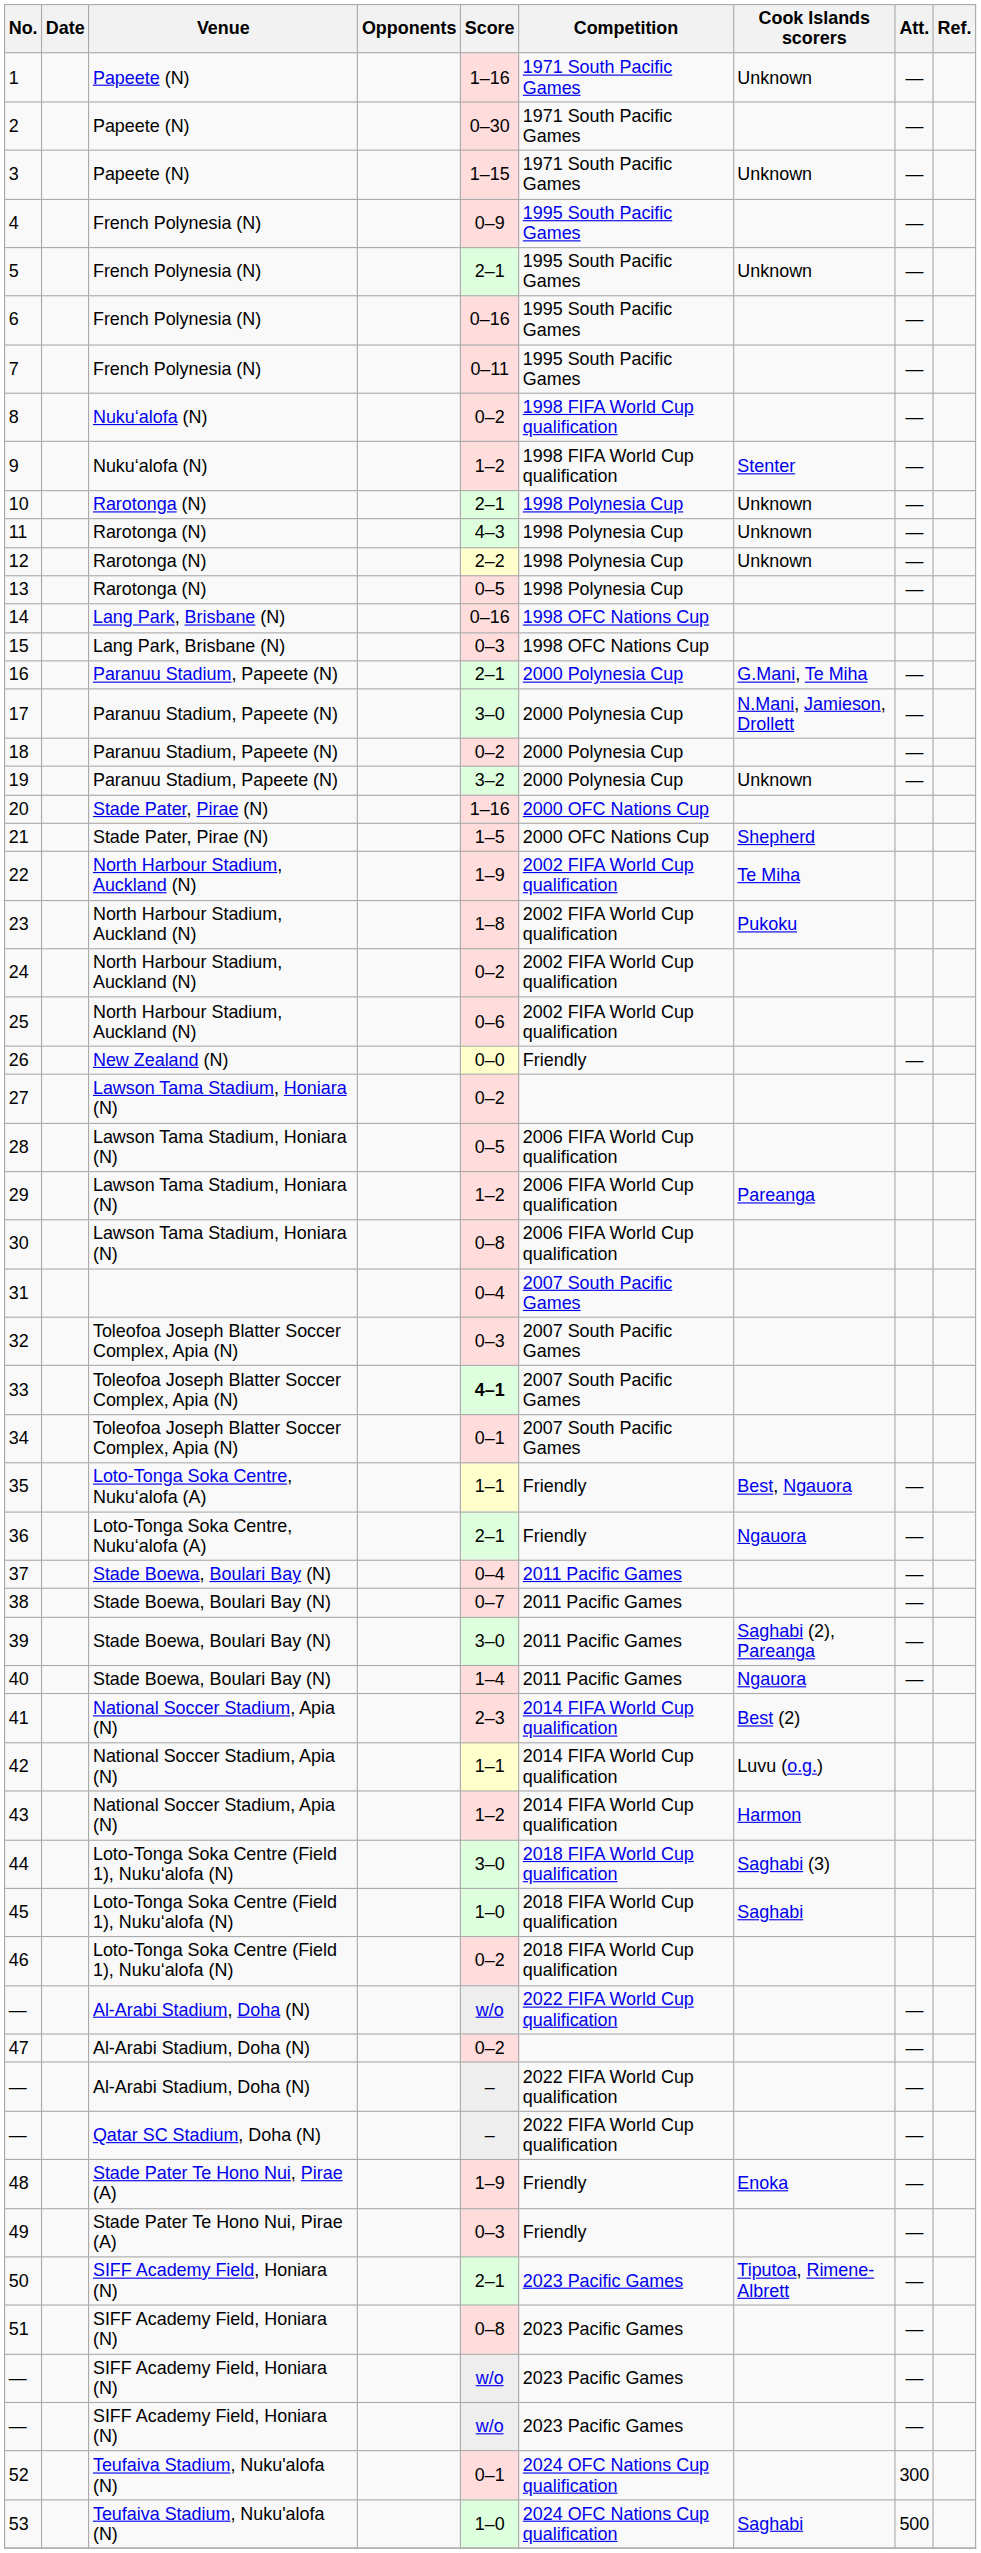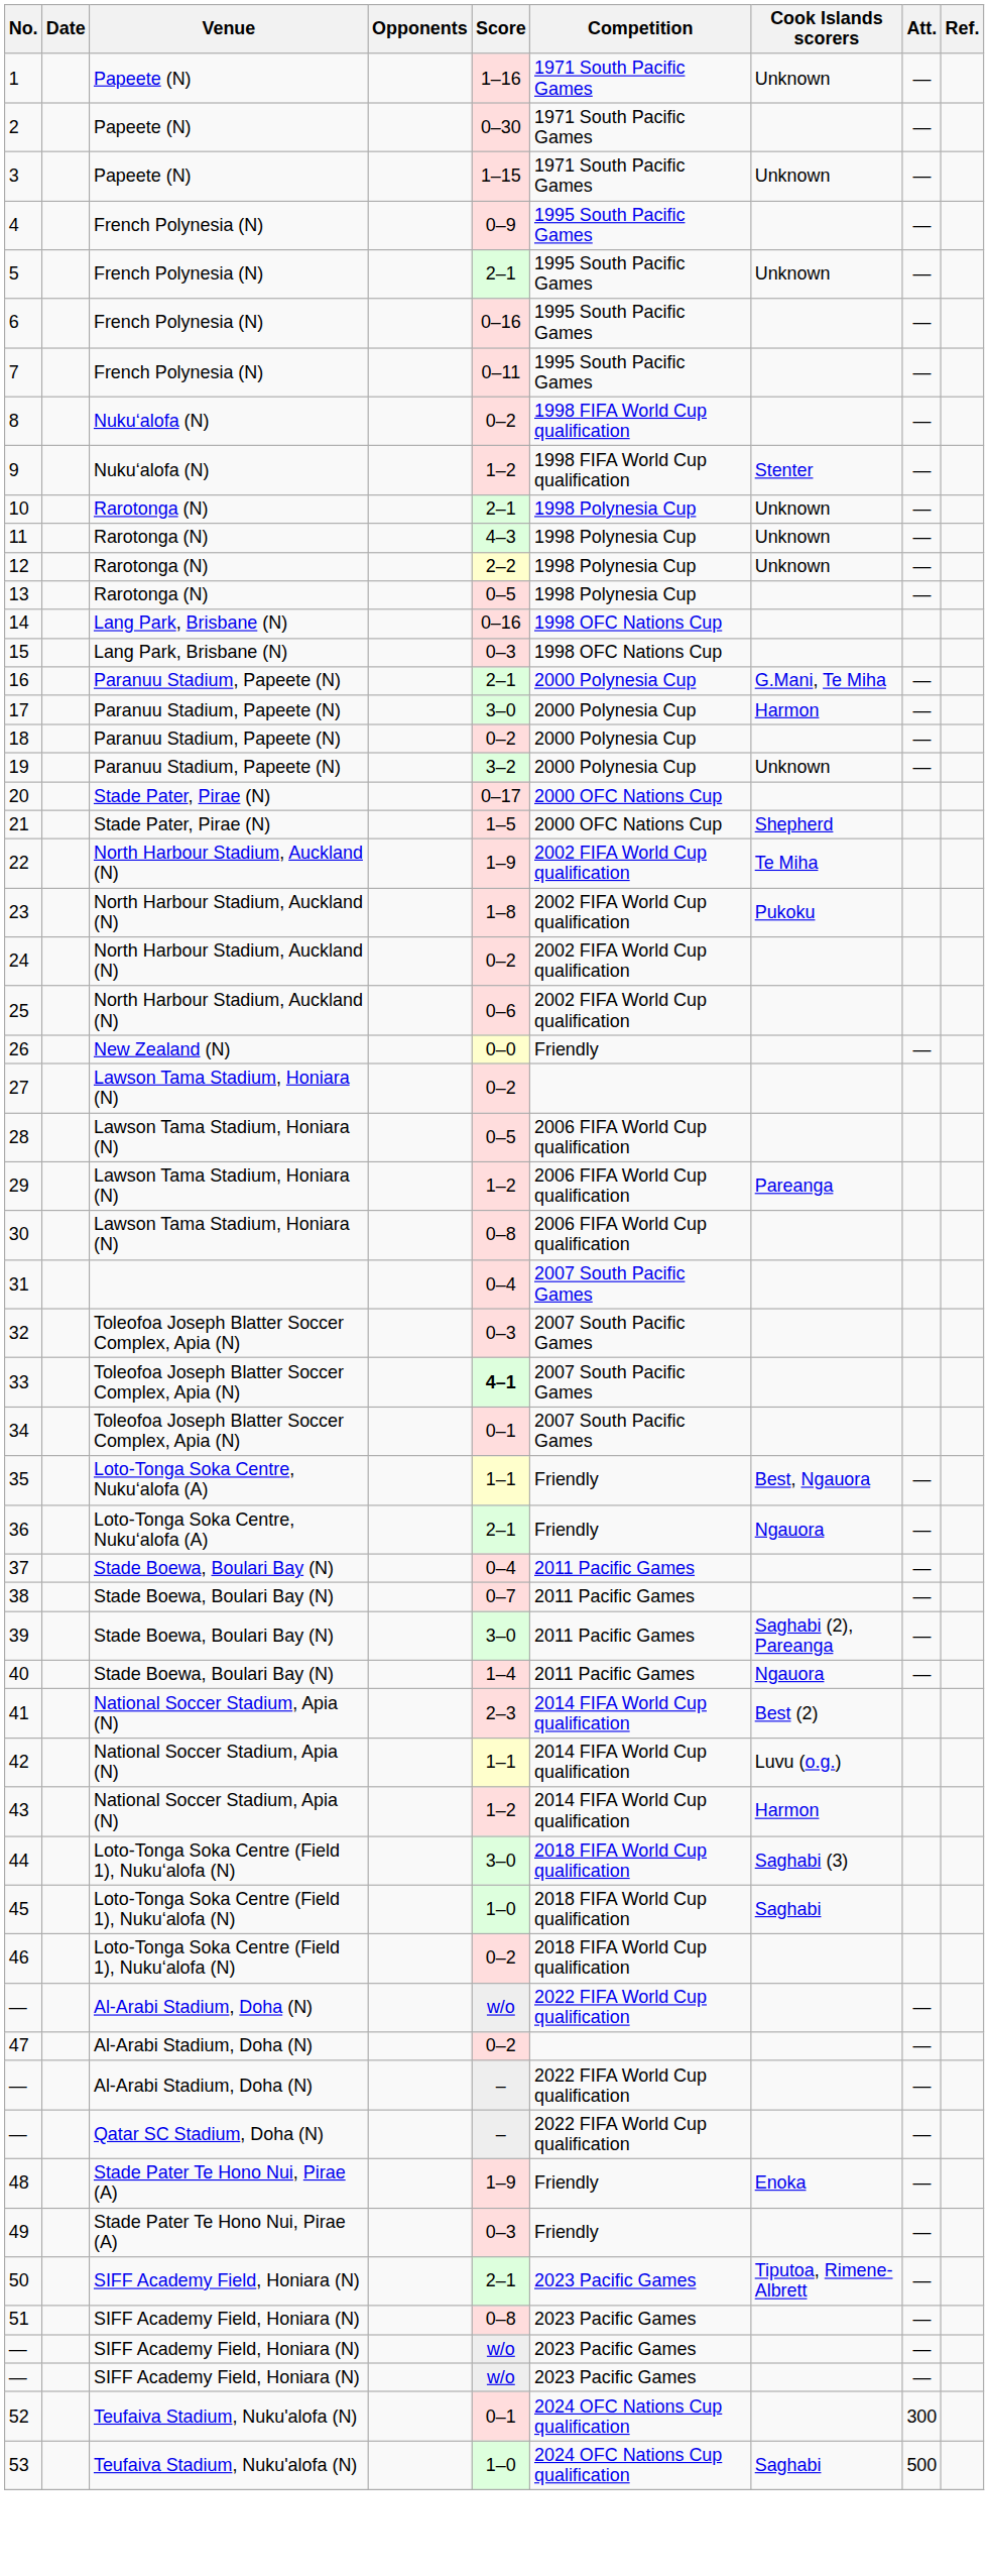17 | Cook Islands scorers: N.Mani, Jamieson, Drollett -> Harmon
20 | Score: 1–16 -> 0–17
